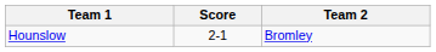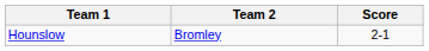columns swapped: Team 2 <-> Score
